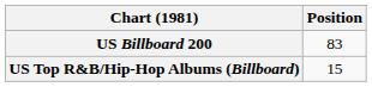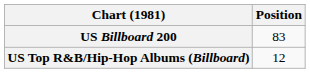US Top R&B/Hip-Hop Albums (Billboard) | Position: 15 -> 12
